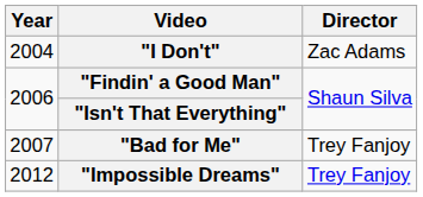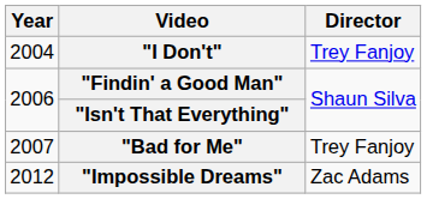"I Don't" | Director: Zac Adams -> Trey Fanjoy
"Impossible Dreams" | Director: Trey Fanjoy -> Zac Adams
